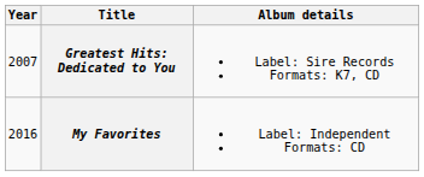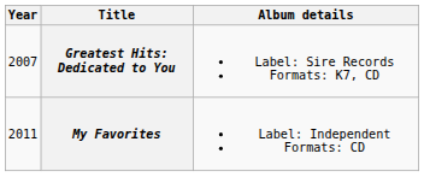My Favorites | Year: 2016 -> 2011
